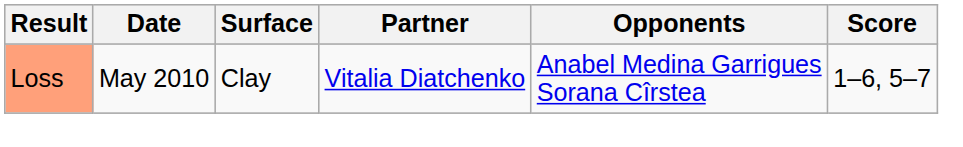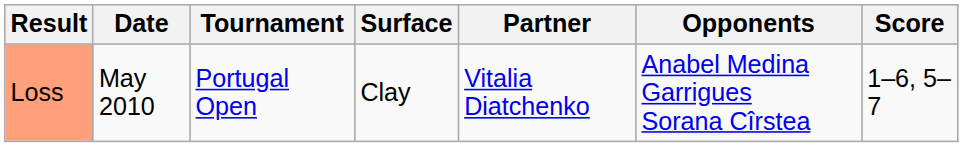+ column: Tournament | Portugal Open
